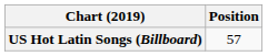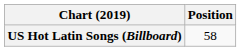US Hot Latin Songs (Billboard) | Position: 57 -> 58
